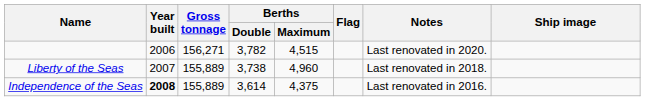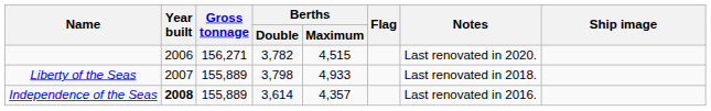Liberty of the Seas | Berths / Double: 3,738 -> 3,798
Liberty of the Seas | Berths / Maximum: 4,960 -> 4,933
Independence of the Seas | Berths / Maximum: 4,375 -> 4,357
